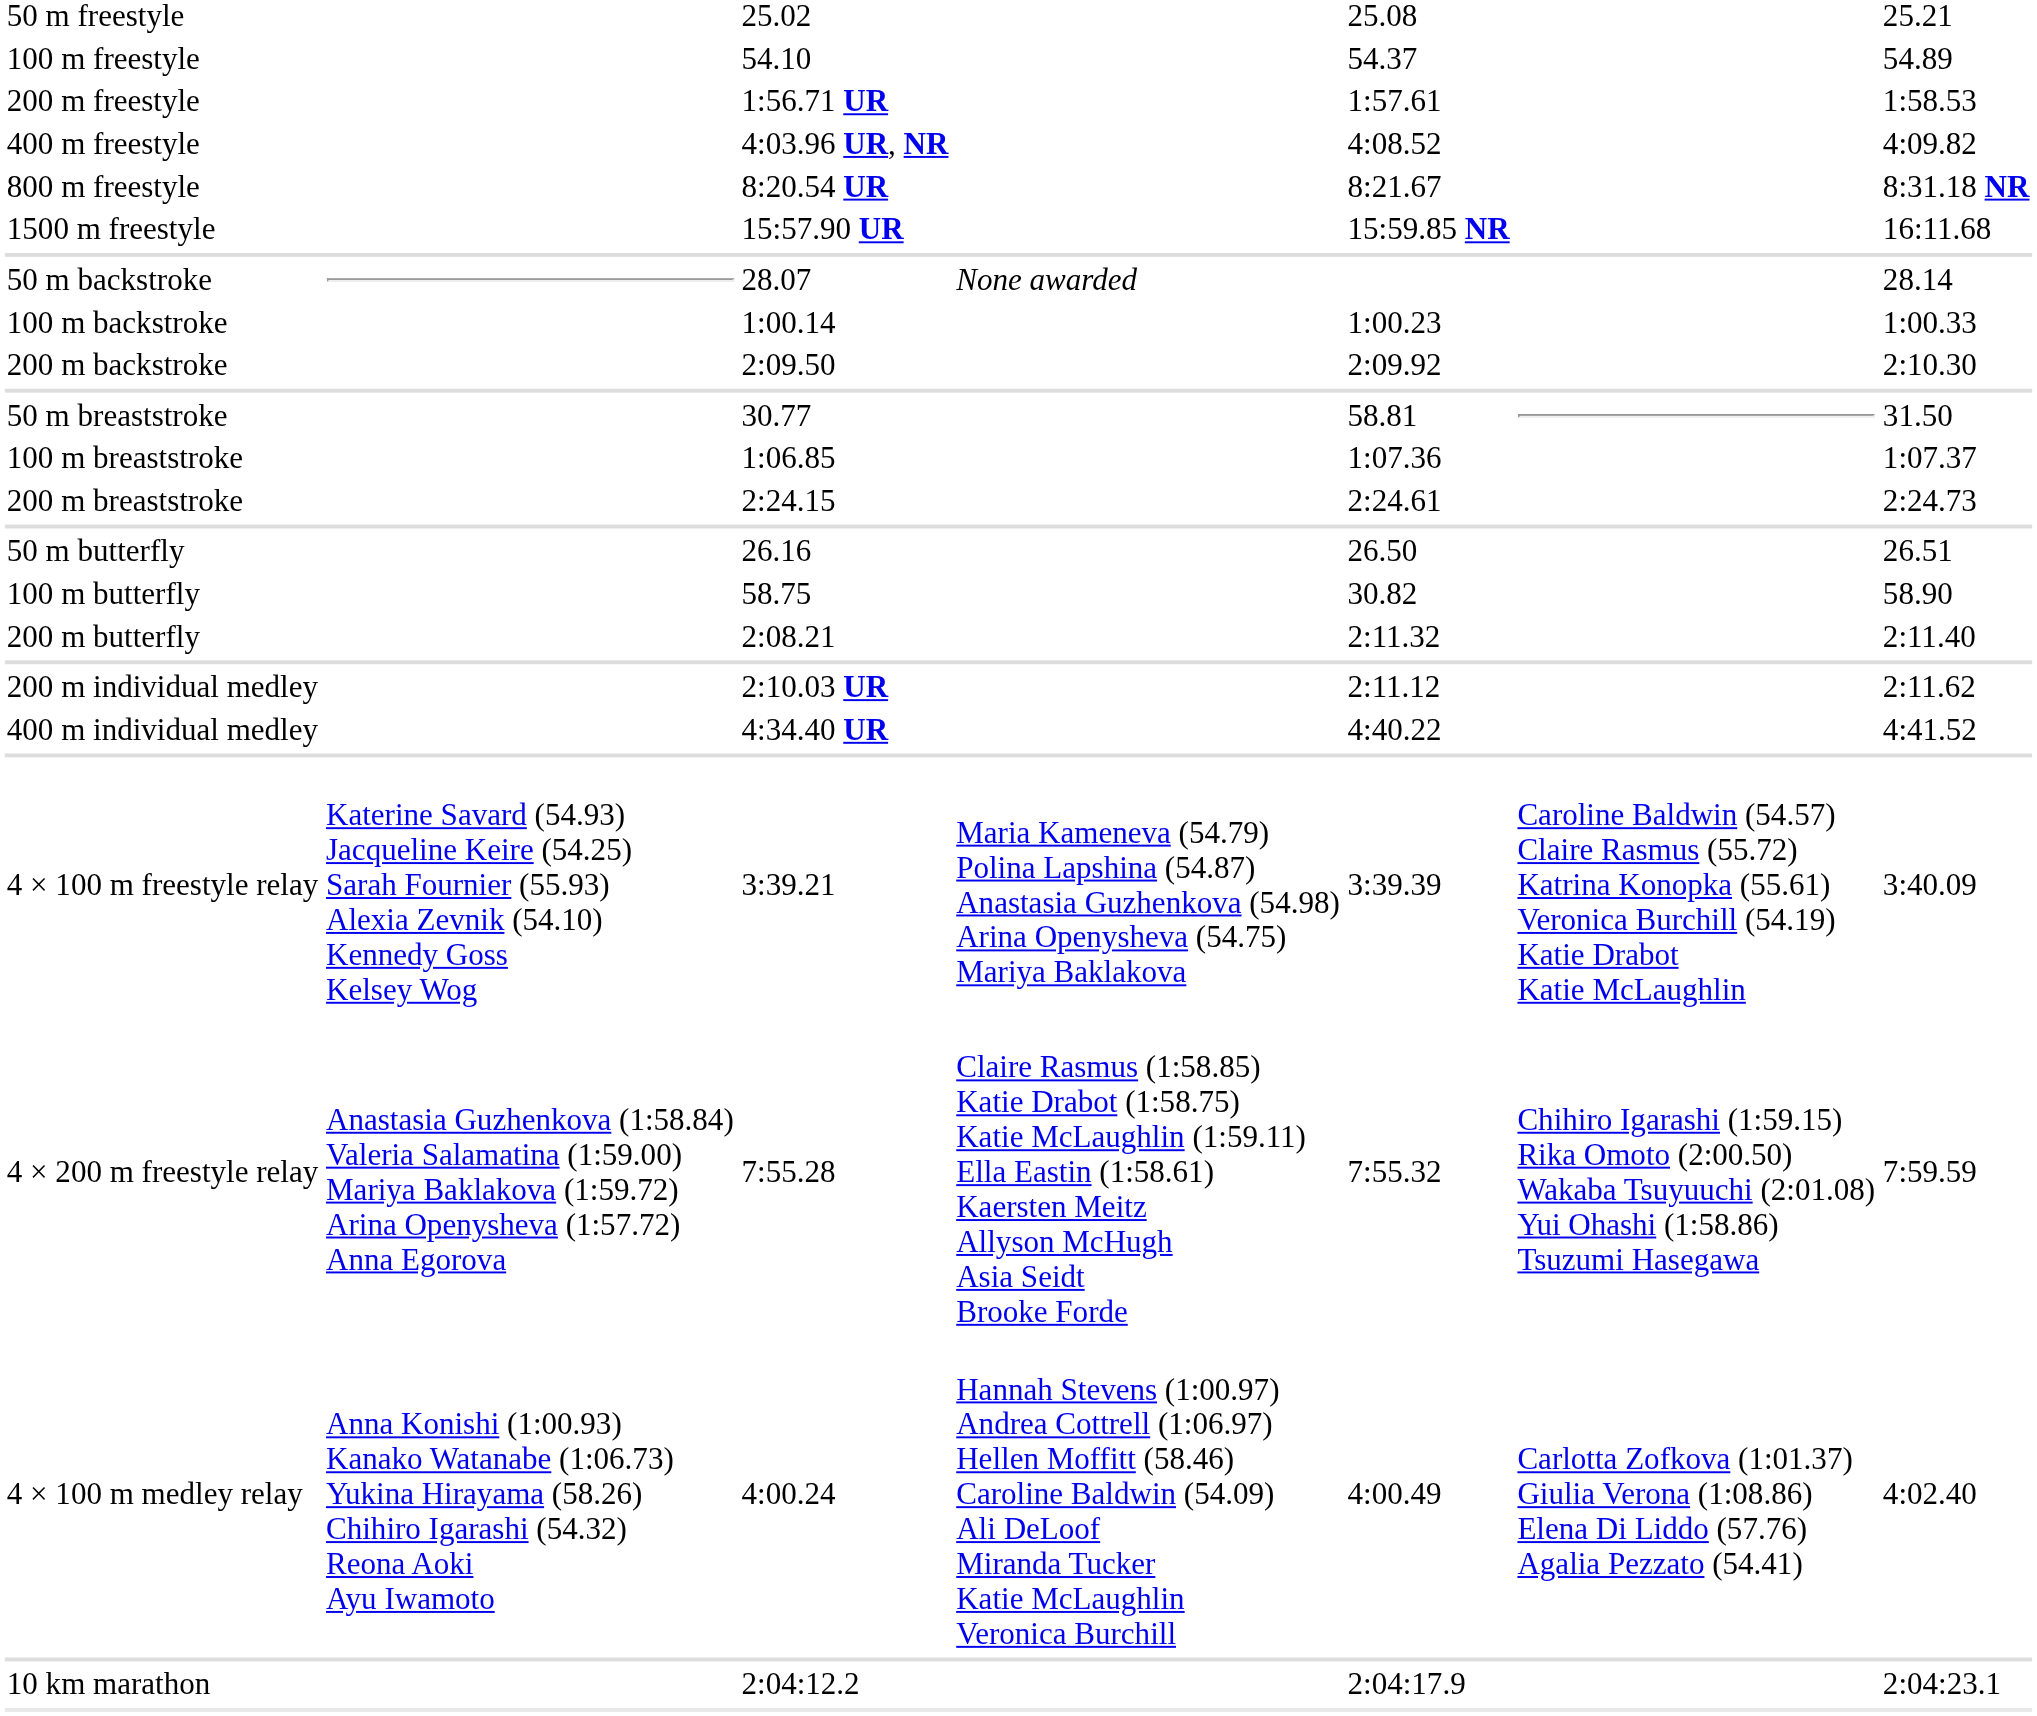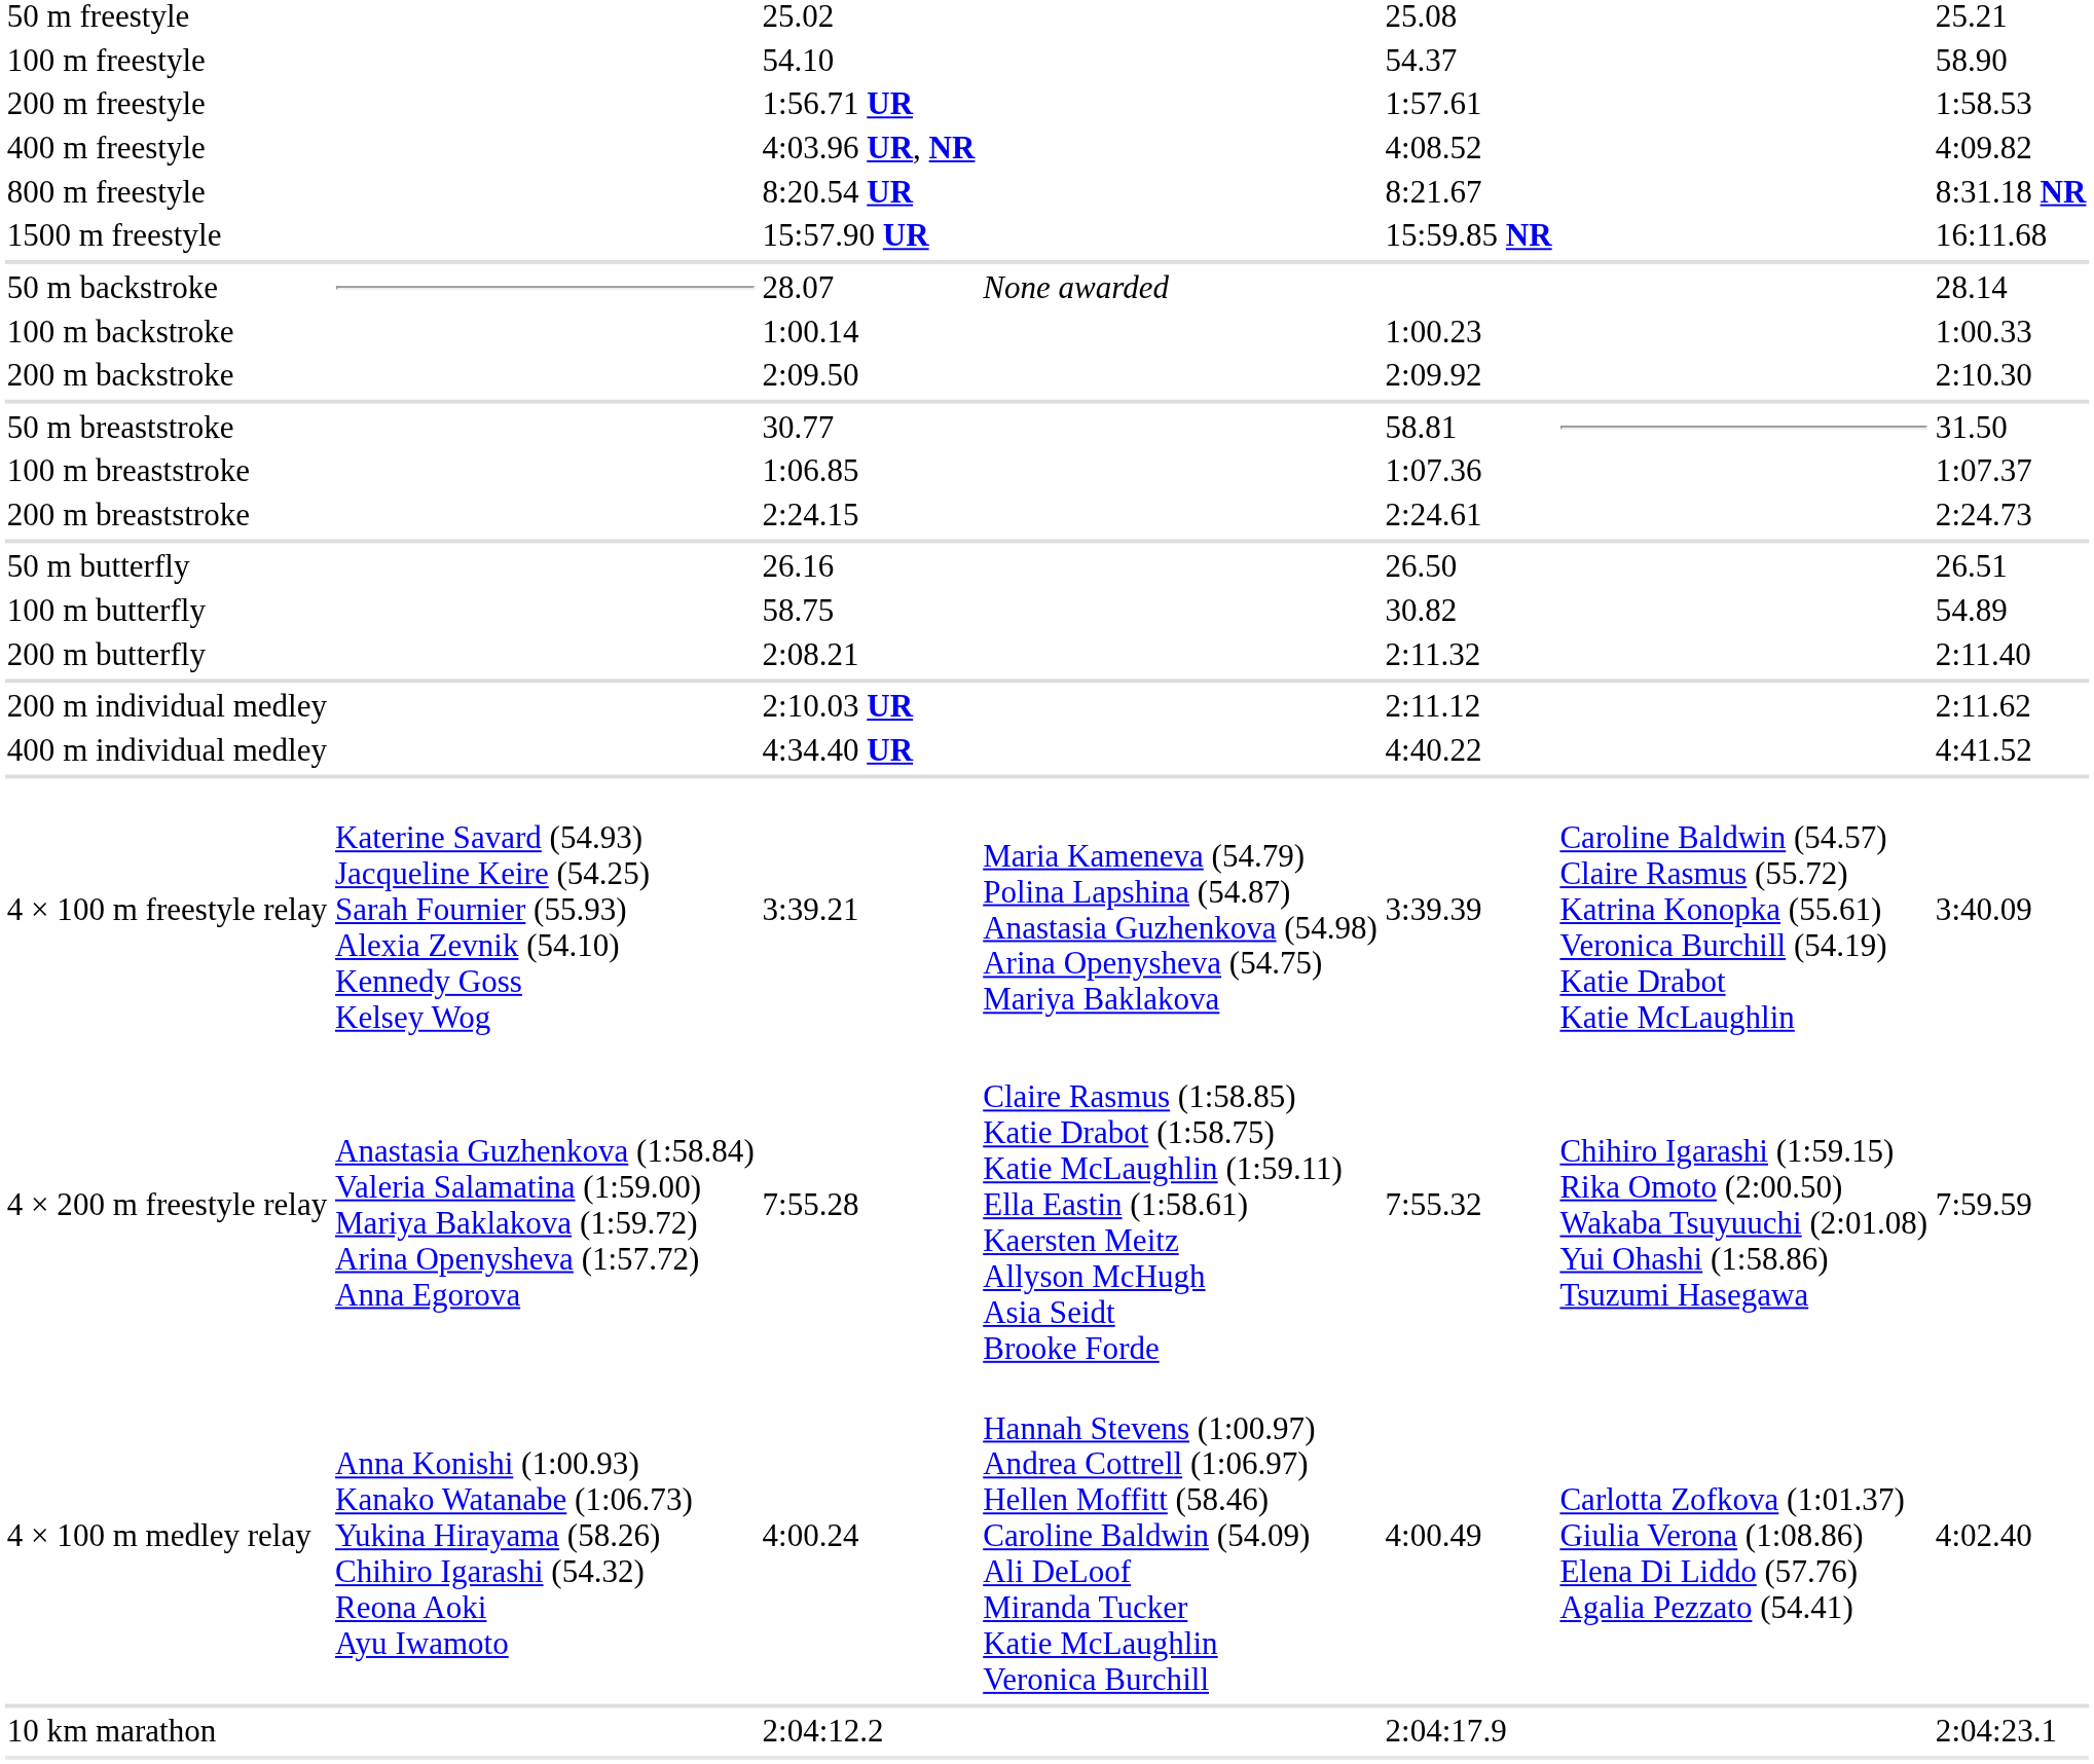100 m freestyle | column 7: 54.89 -> 58.90
100 m butterfly | column 7: 58.90 -> 54.89
